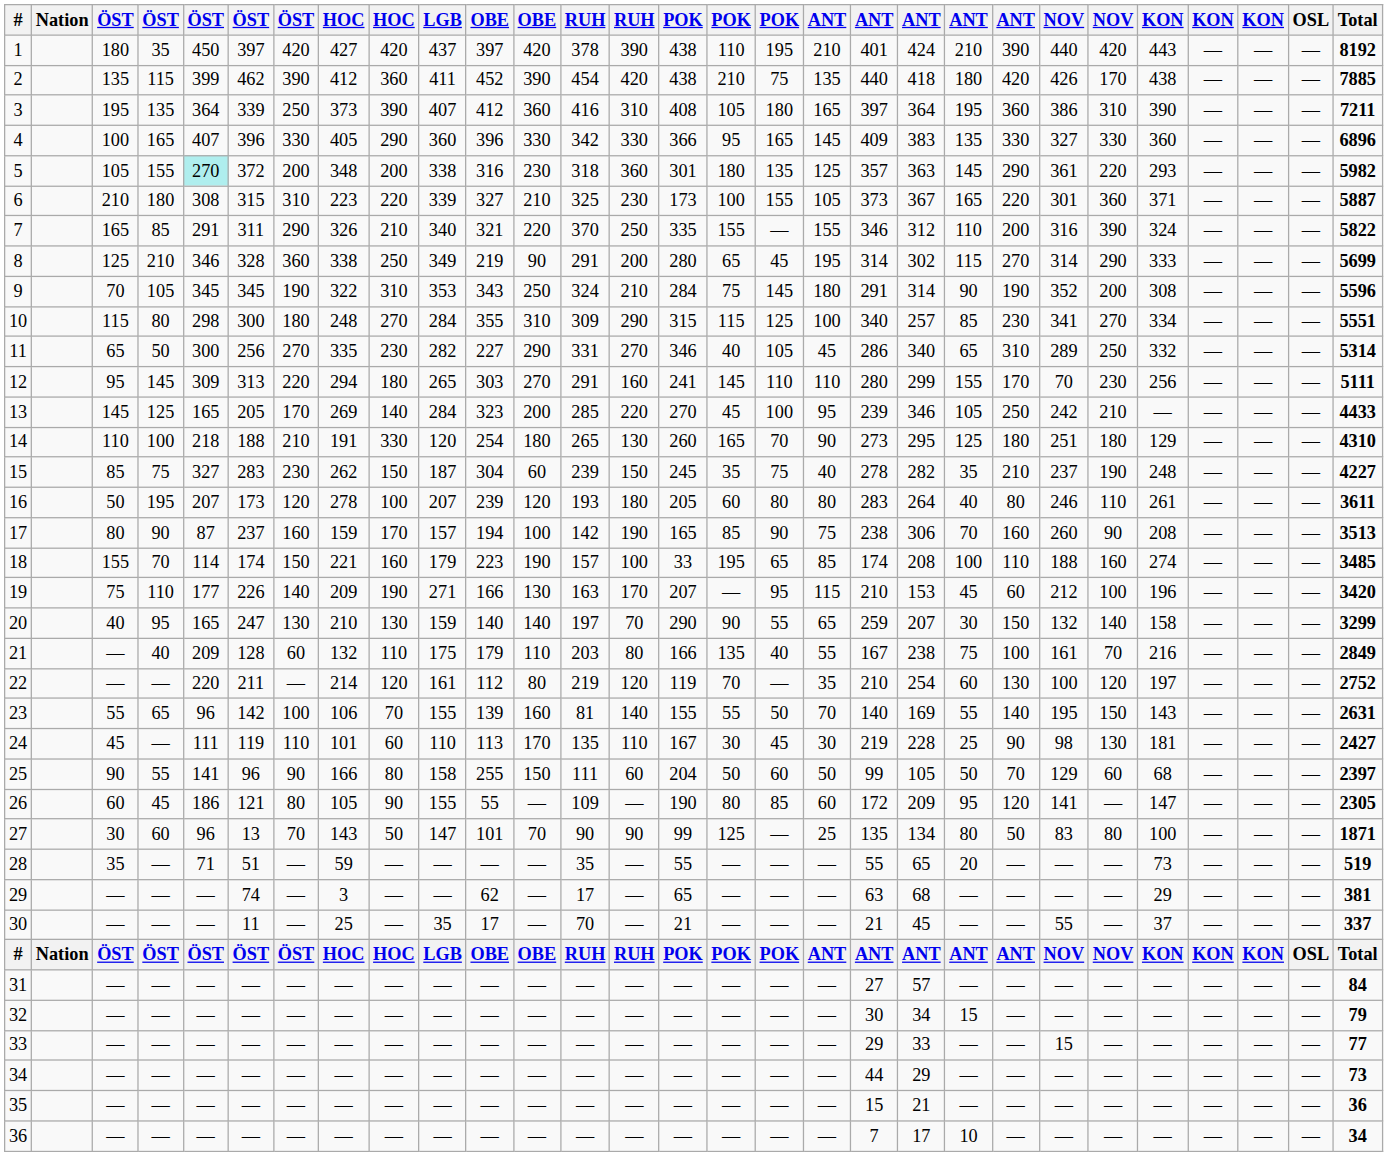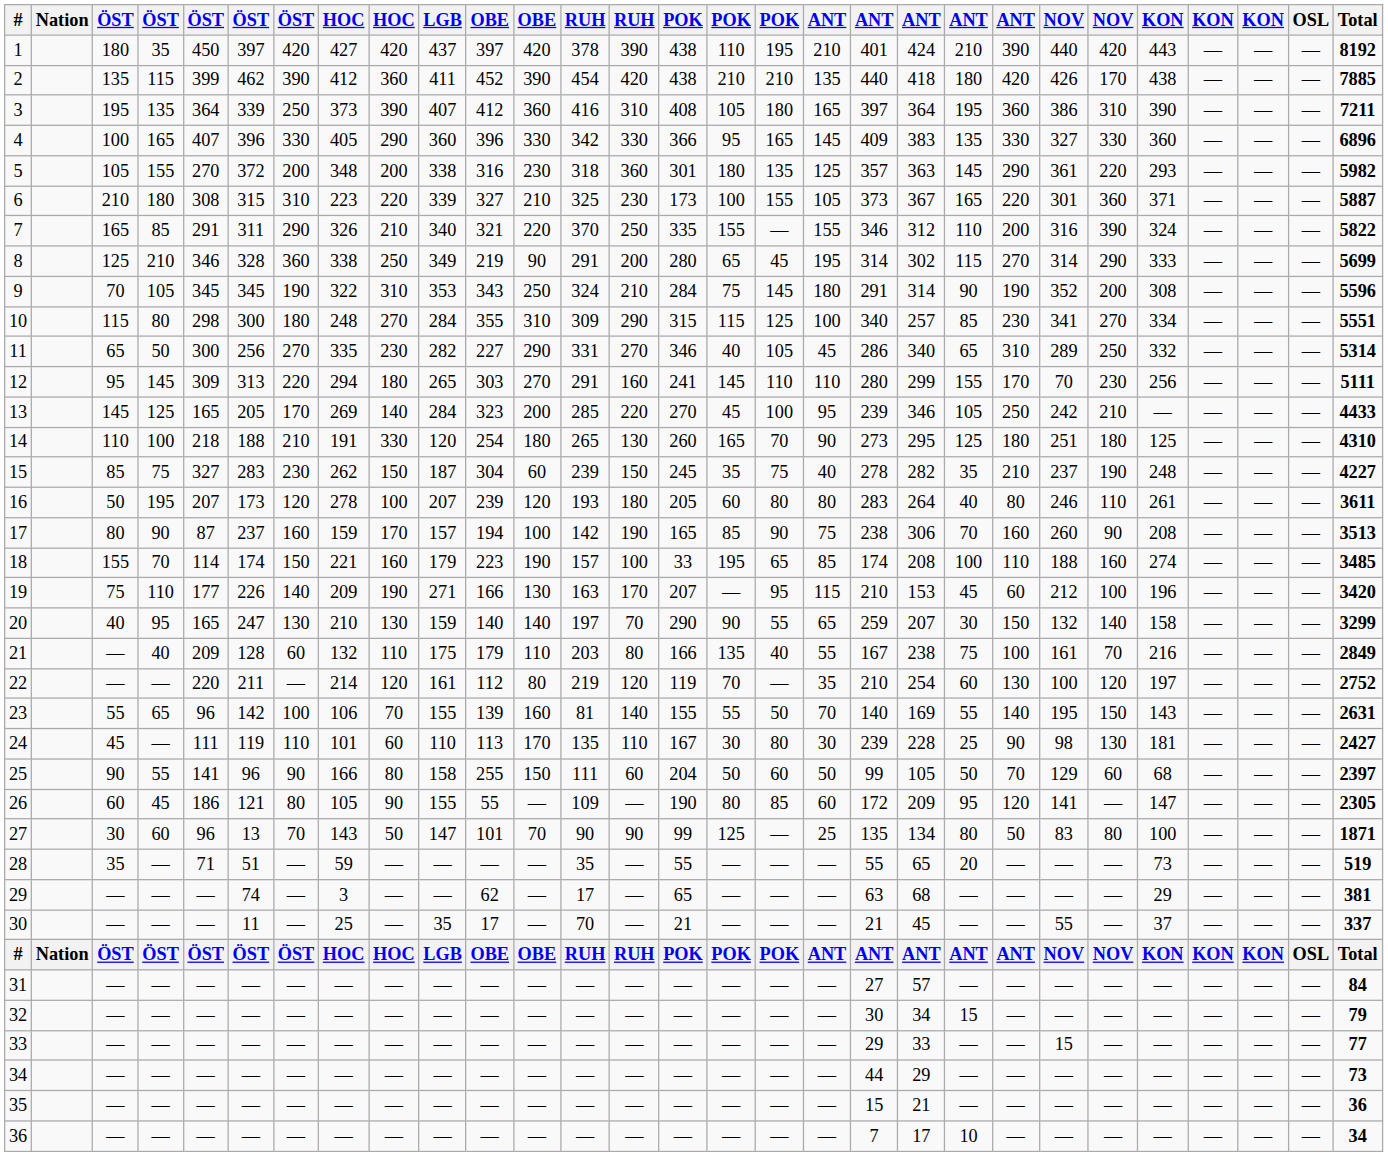2 | column 17: 75 -> 210
5 | column 5: paleturquoise background -> no background
14 | column 25: 129 -> 125
24 | column 17: 45 -> 80
24 | column 19: 219 -> 239
